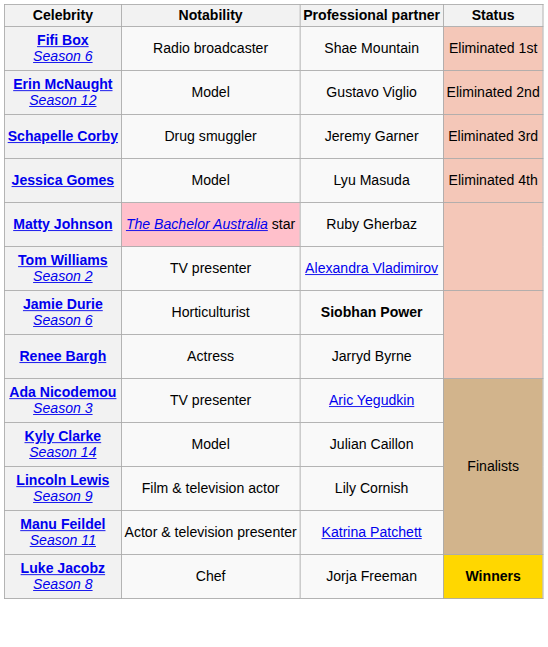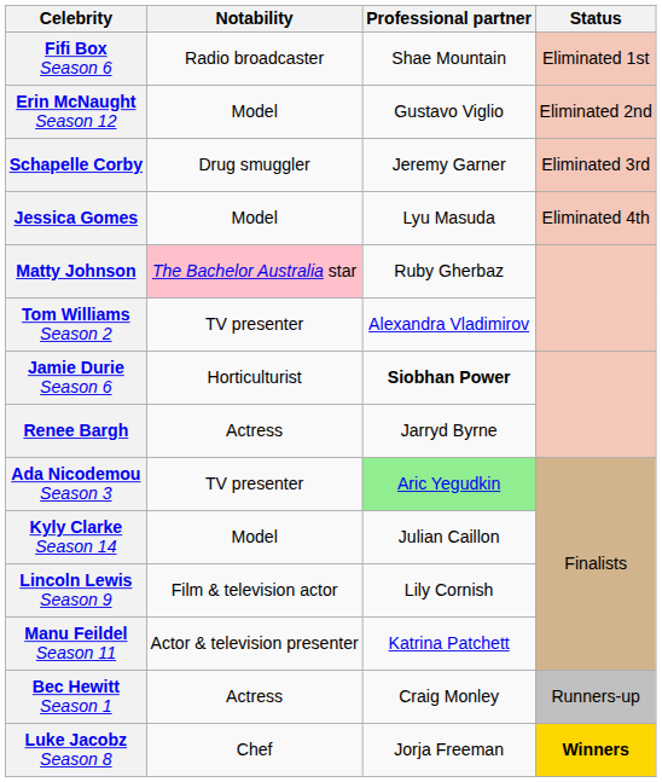Ada Nicodemou Season 3 | Professional partner: no background -> lightgreen background
+ row: Bec Hewitt Season 1 | Actress | Craig Monley | Runners-up
